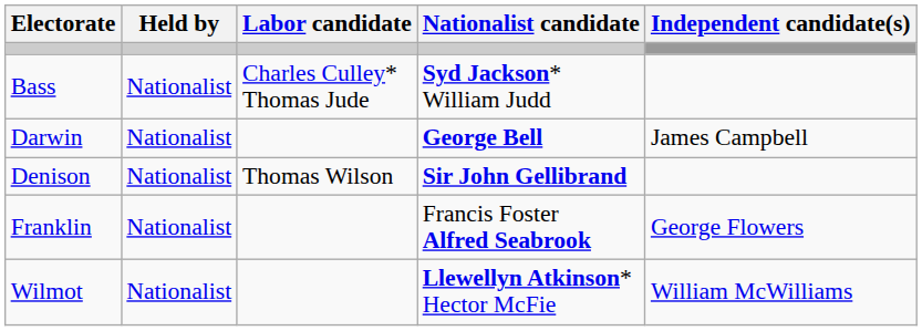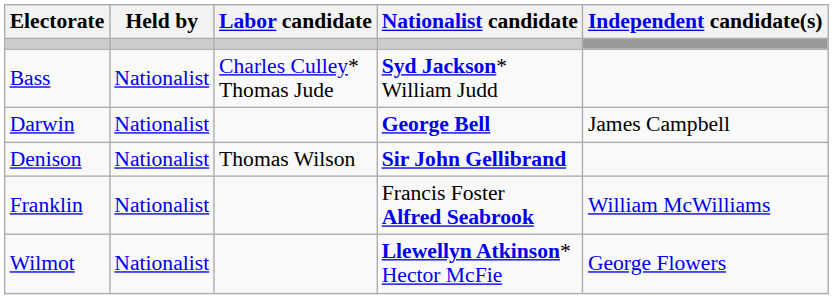Franklin | Independent candidate(s): George Flowers -> William McWilliams
Wilmot | Independent candidate(s): William McWilliams -> George Flowers
